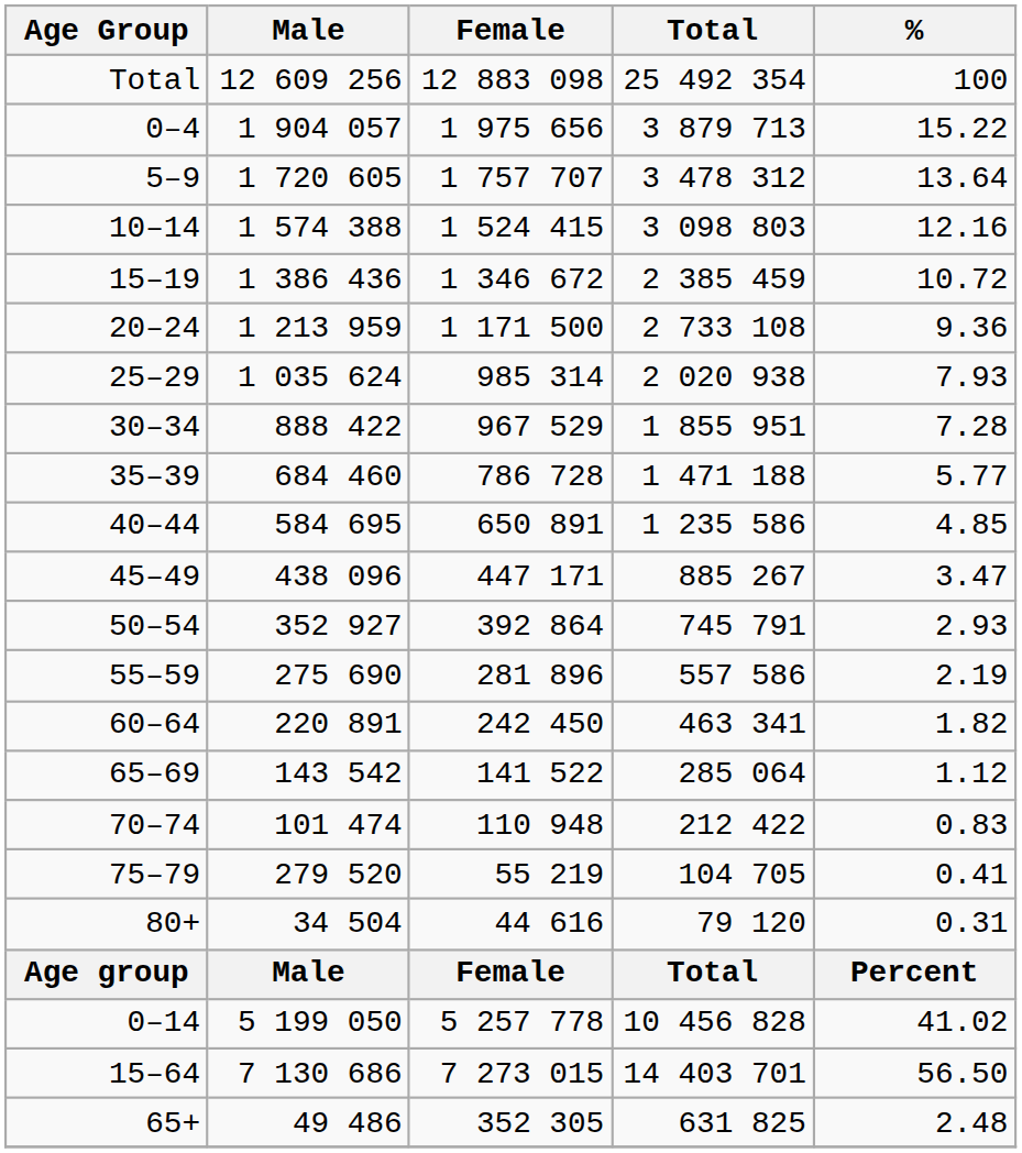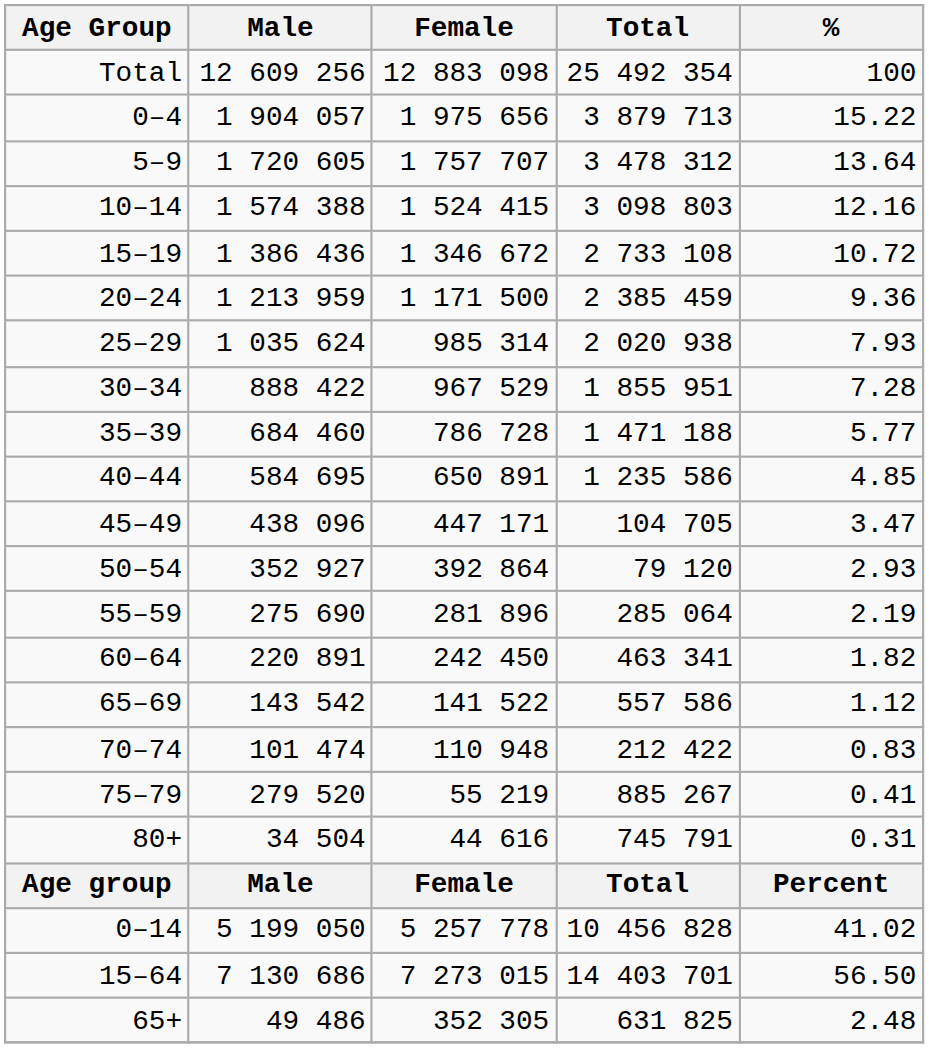15–19 | Total: 2 385 459 -> 2 733 108
20–24 | Total: 2 733 108 -> 2 385 459
45–49 | Total: 885 267 -> 104 705
50–54 | Total: 745 791 -> 79 120
55–59 | Total: 557 586 -> 285 064
65–69 | Total: 285 064 -> 557 586
75–79 | Total: 104 705 -> 885 267
80+ | Total: 79 120 -> 745 791
